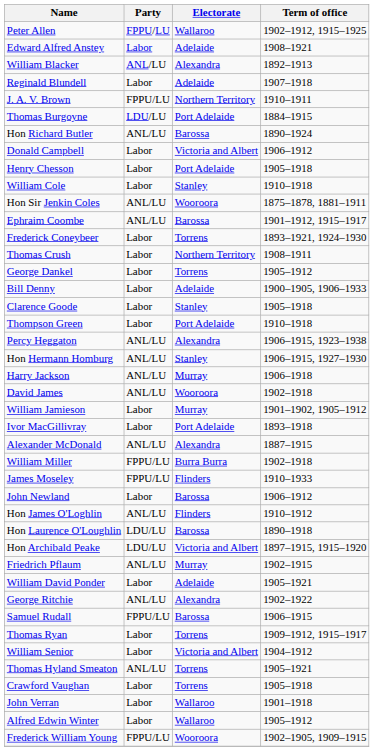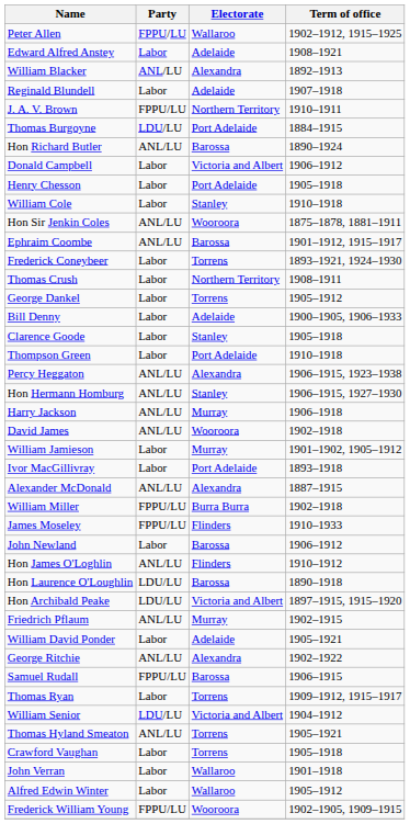William Senior | Party: Labor -> LDU/LU
